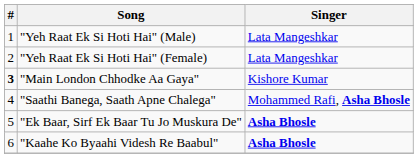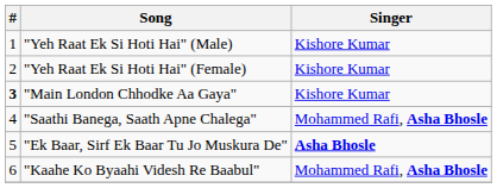"Yeh Raat Ek Si Hoti Hai" (Male) | Singer: Lata Mangeshkar -> Kishore Kumar
"Yeh Raat Ek Si Hoti Hai" (Female) | Singer: Lata Mangeshkar -> Kishore Kumar
"Kaahe Ko Byaahi Videsh Re Baabul" | Singer: Asha Bhosle -> Mohammed Rafi, Asha Bhosle
